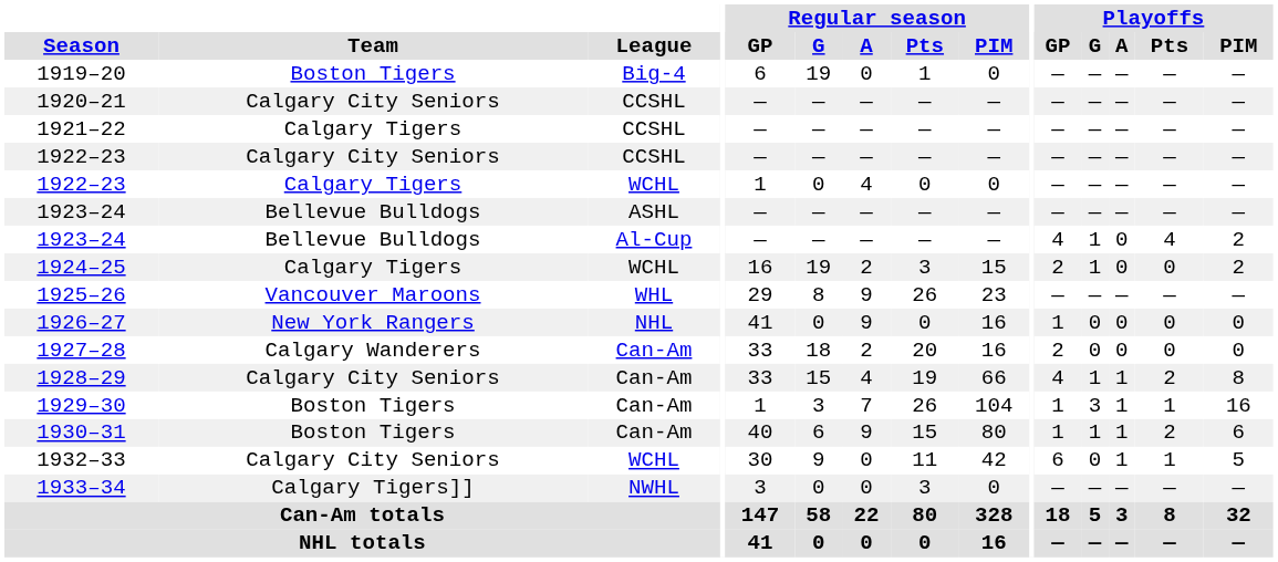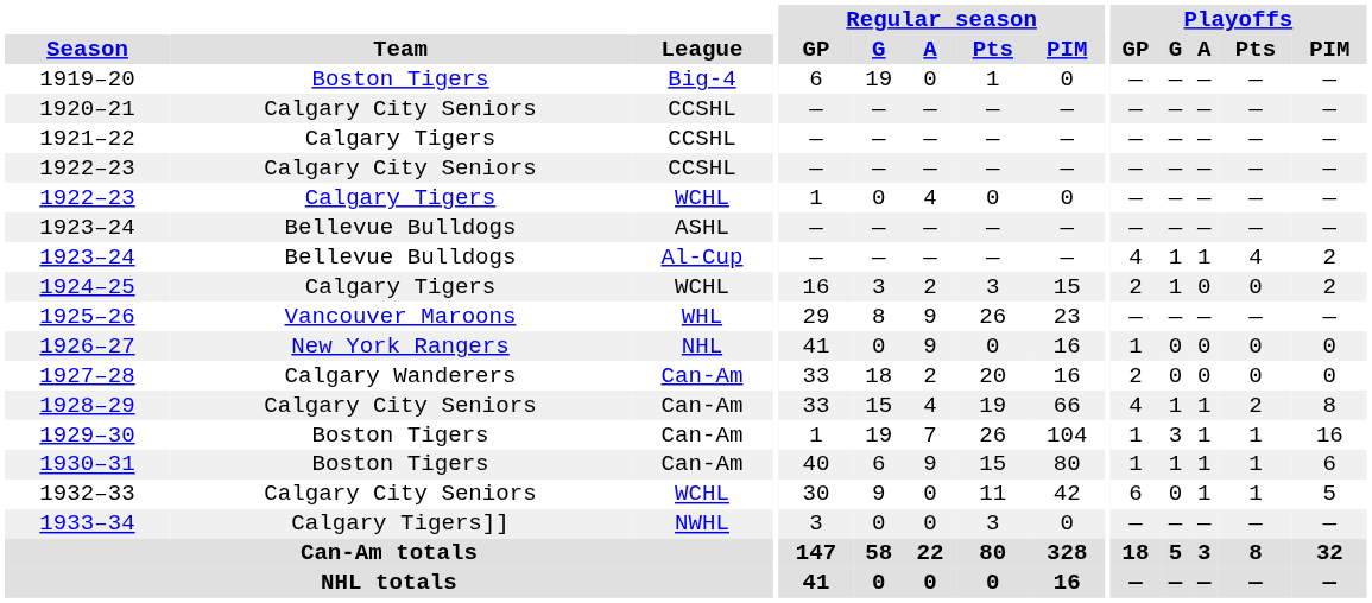1923–24 / Al-Cup | Playoffs / A: 0 -> 1
1924–25 | Regular season / G: 19 -> 3
1929–30 | Regular season / G: 3 -> 19
1930–31 | Playoffs / Pts: 2 -> 1
